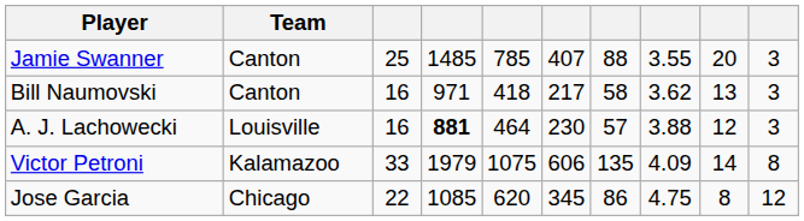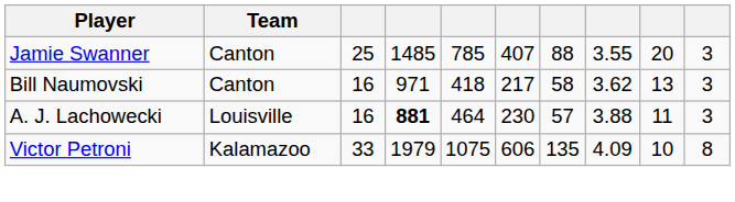A. J. Lachowecki | column 9: 12 -> 11
Victor Petroni | column 9: 14 -> 10
- row: Jose Garcia | Chicago | 22 | 1085 | 620 | 345 | 86 | 4.75 | 8 | 12
